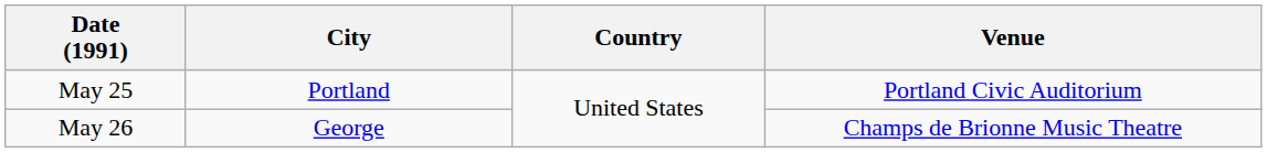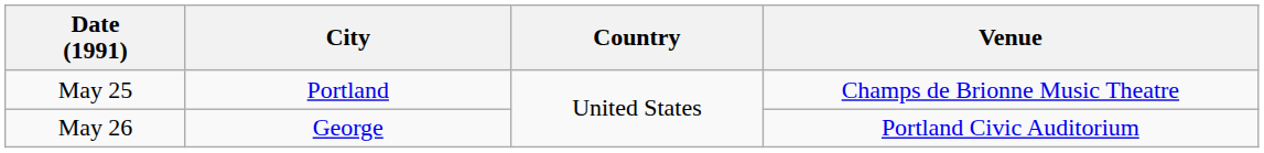May 25 | Venue: Portland Civic Auditorium -> Champs de Brionne Music Theatre
May 26 | Venue: Champs de Brionne Music Theatre -> Portland Civic Auditorium
